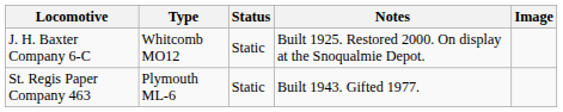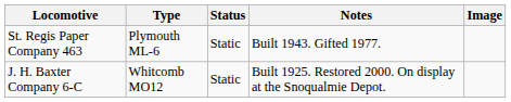rows swapped: J. H. Baxter Company 6-C <-> St. Regis Paper Company 463
